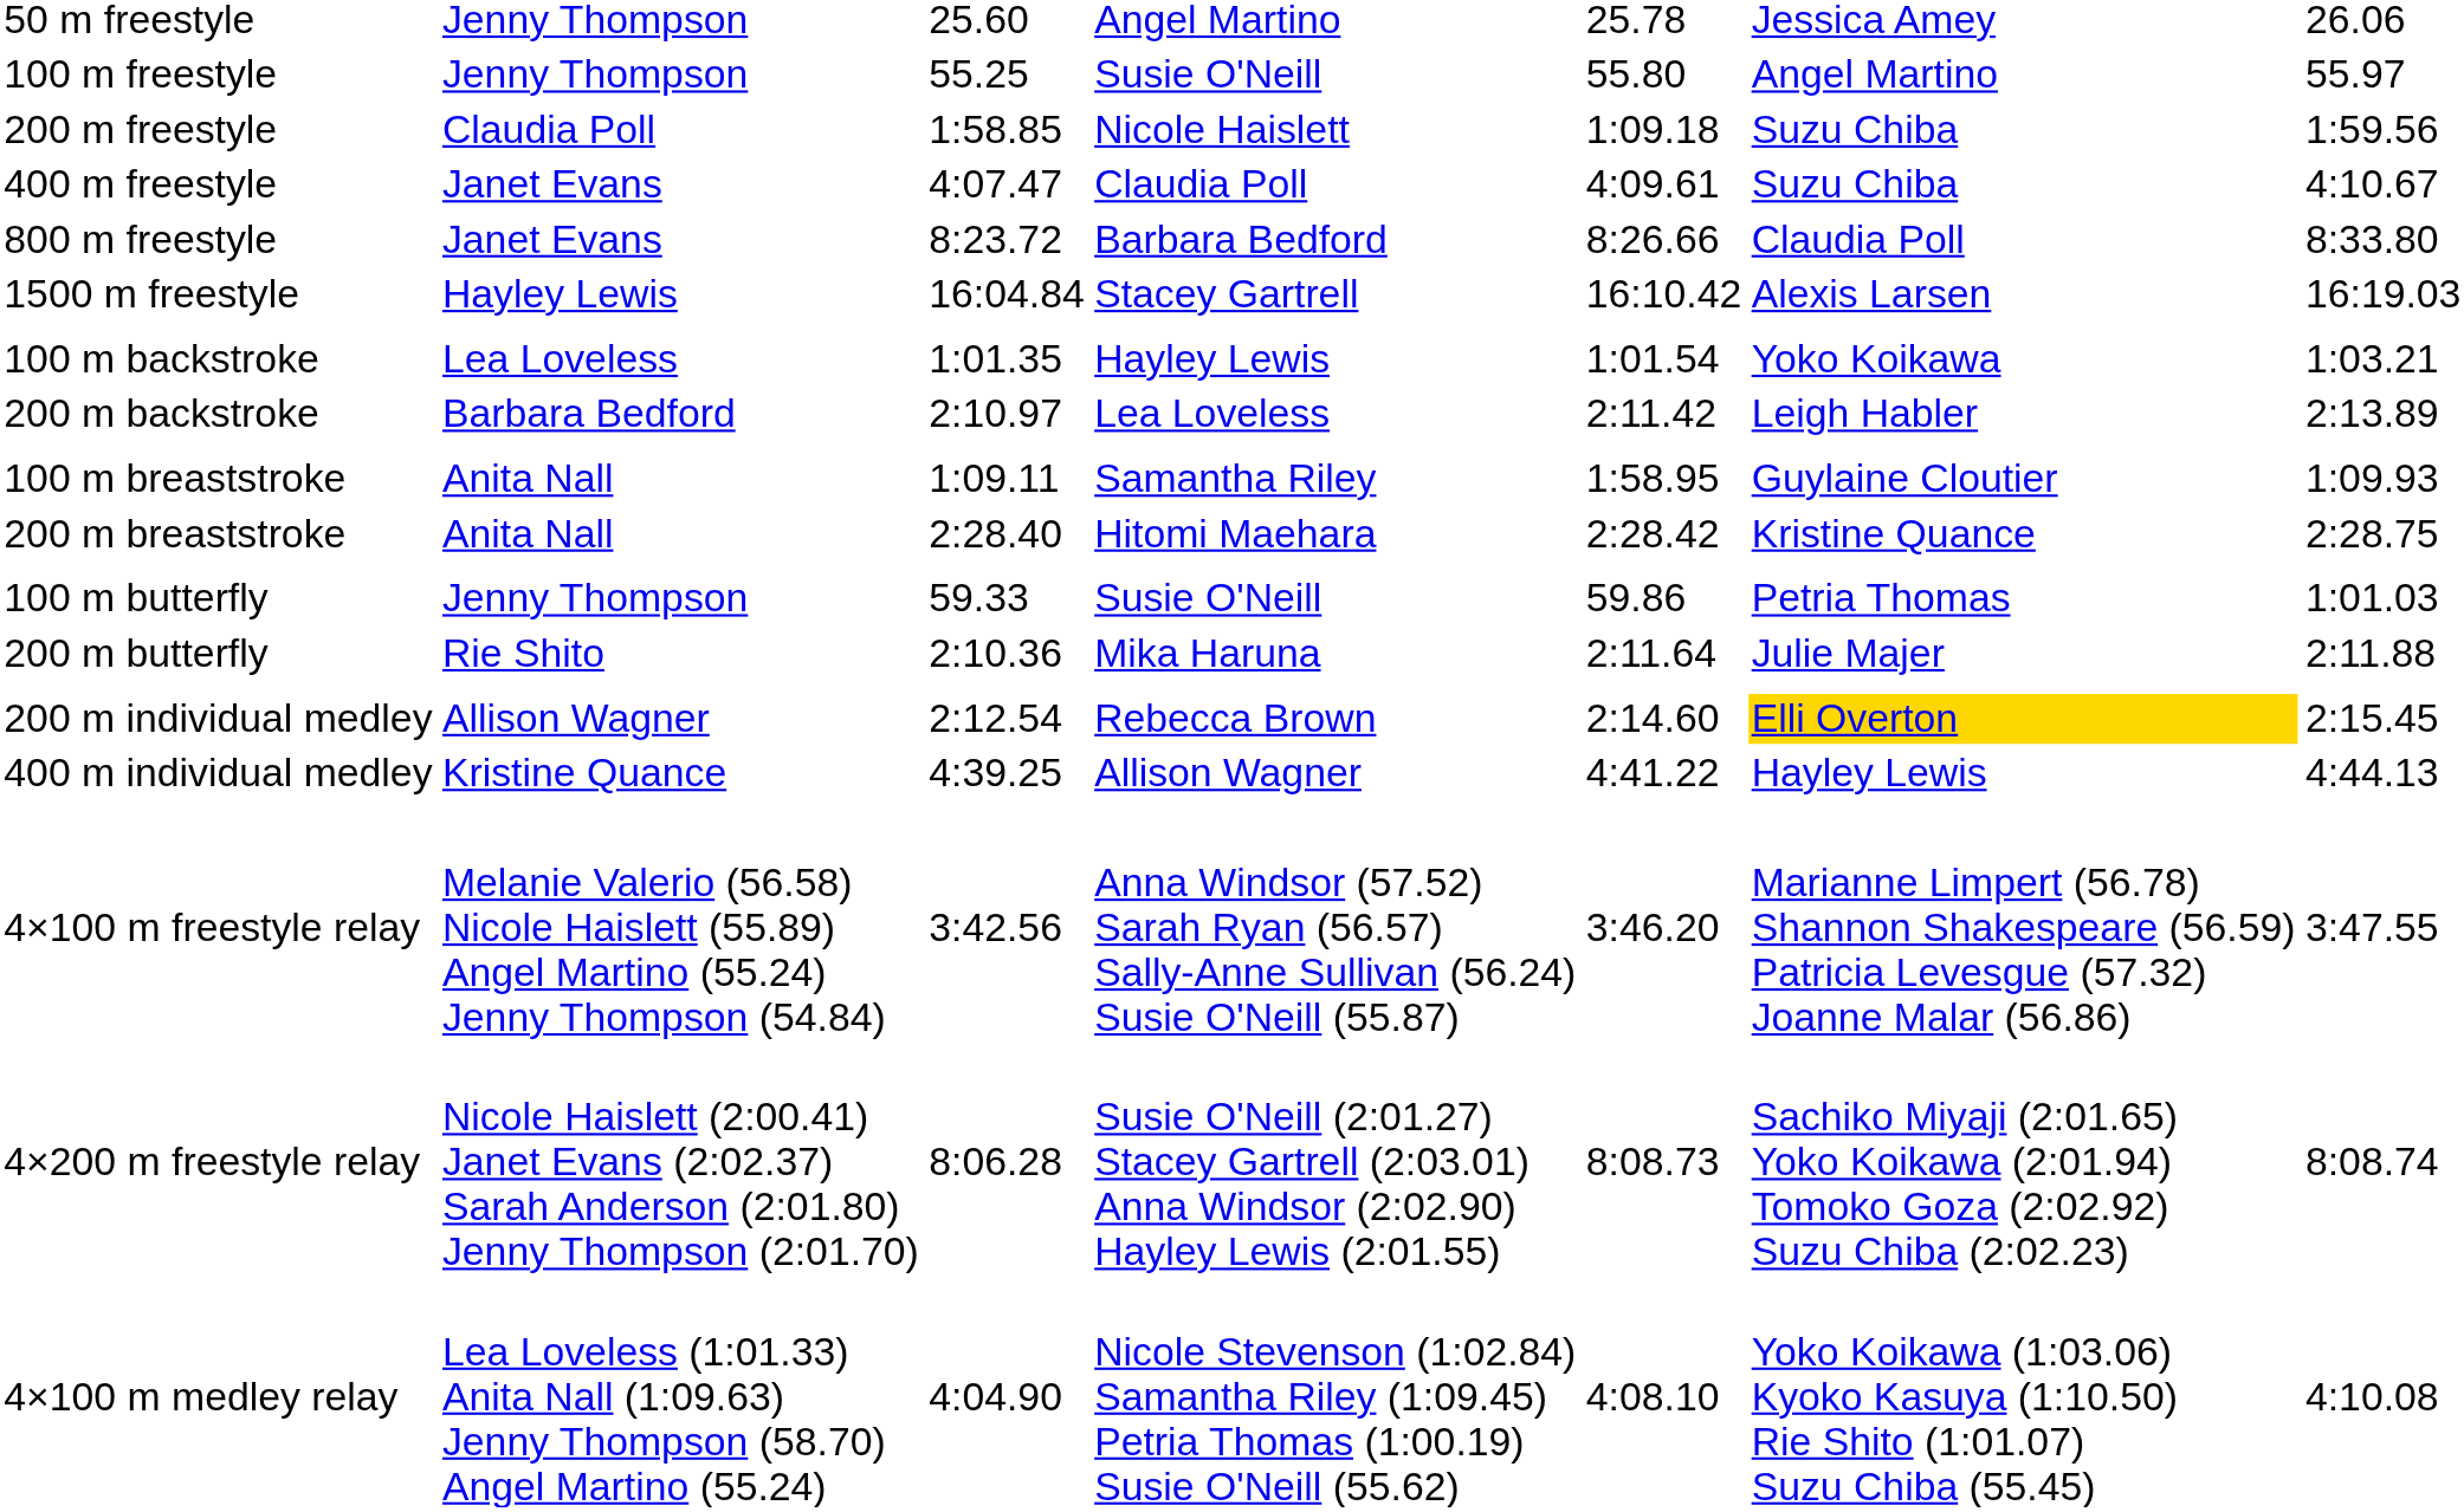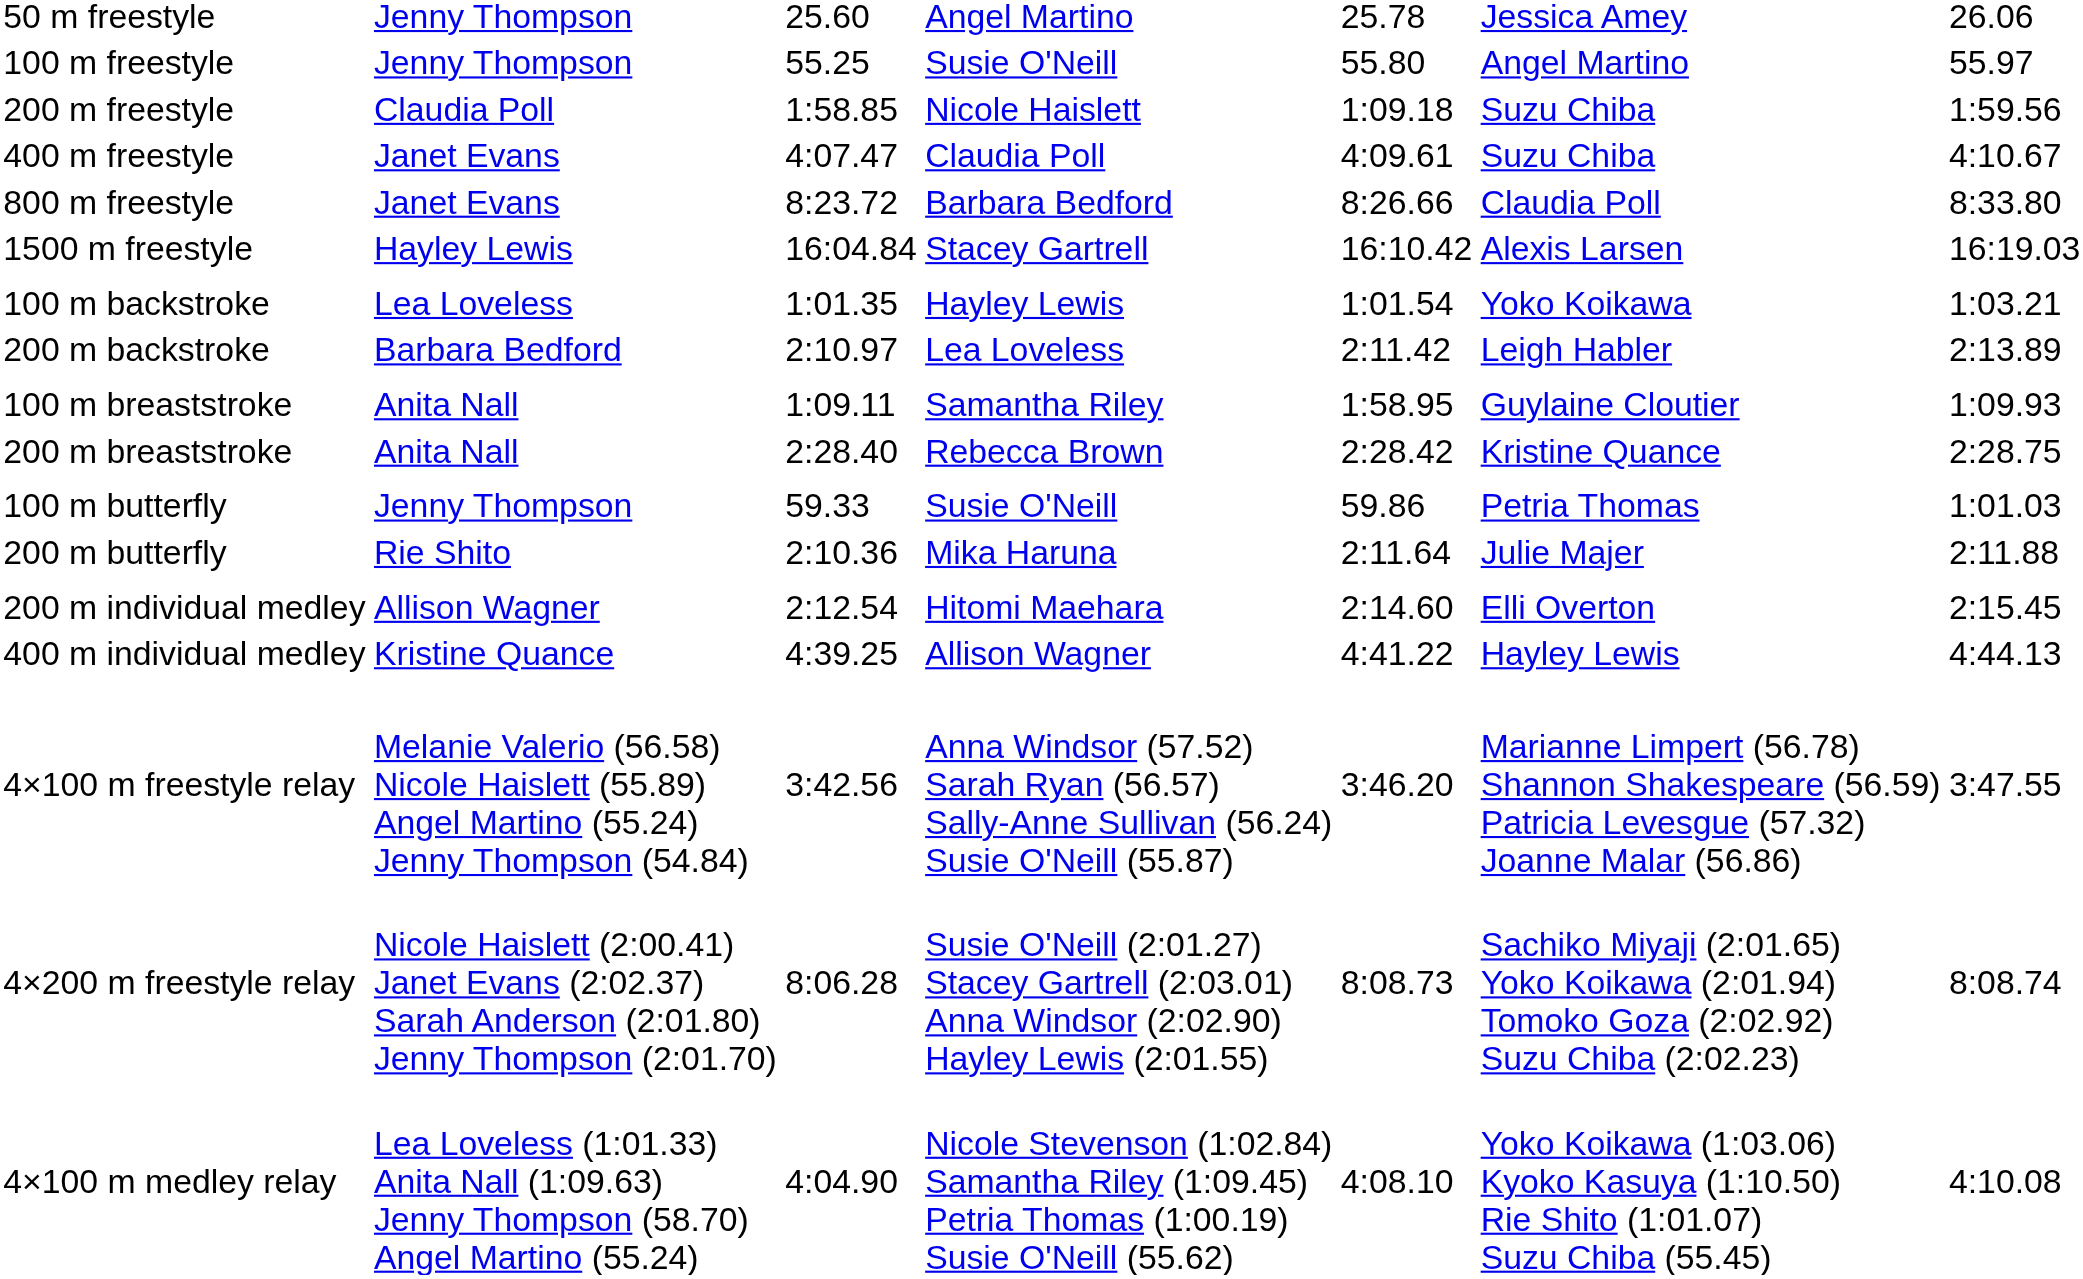200 m breaststroke | column 4: Hitomi Maehara -> Rebecca Brown
200 m individual medley | column 4: Rebecca Brown -> Hitomi Maehara
200 m individual medley | column 6: gold background -> no background
